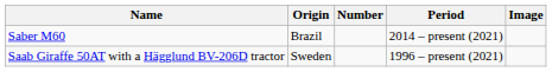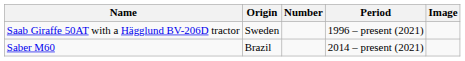rows swapped: Saab Giraffe 50AT with a Hägglund BV-206D tractor <-> Saber M60
